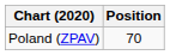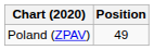Poland (ZPAV) | Position: 70 -> 49
